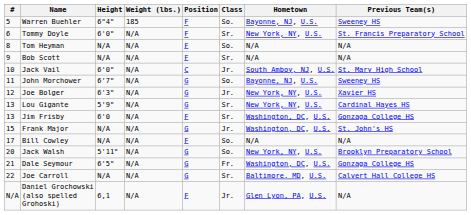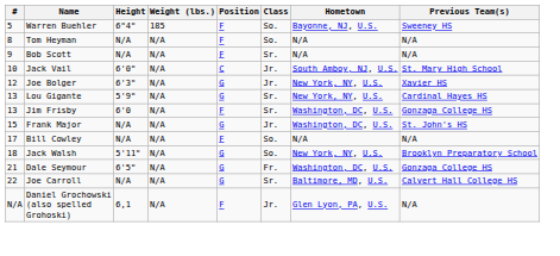- row: 6 | Tommy Doyle | 6'0" | N/A | F | Sr. | New York, NY, U.S. | St. Francis Preparatory School
- row: 11 | John Morchower | 6'7" | N/A | G | So. | Bayonne, NJ, U.S. | Sweeney HS
Jack Walsh | #: 20 -> 18
